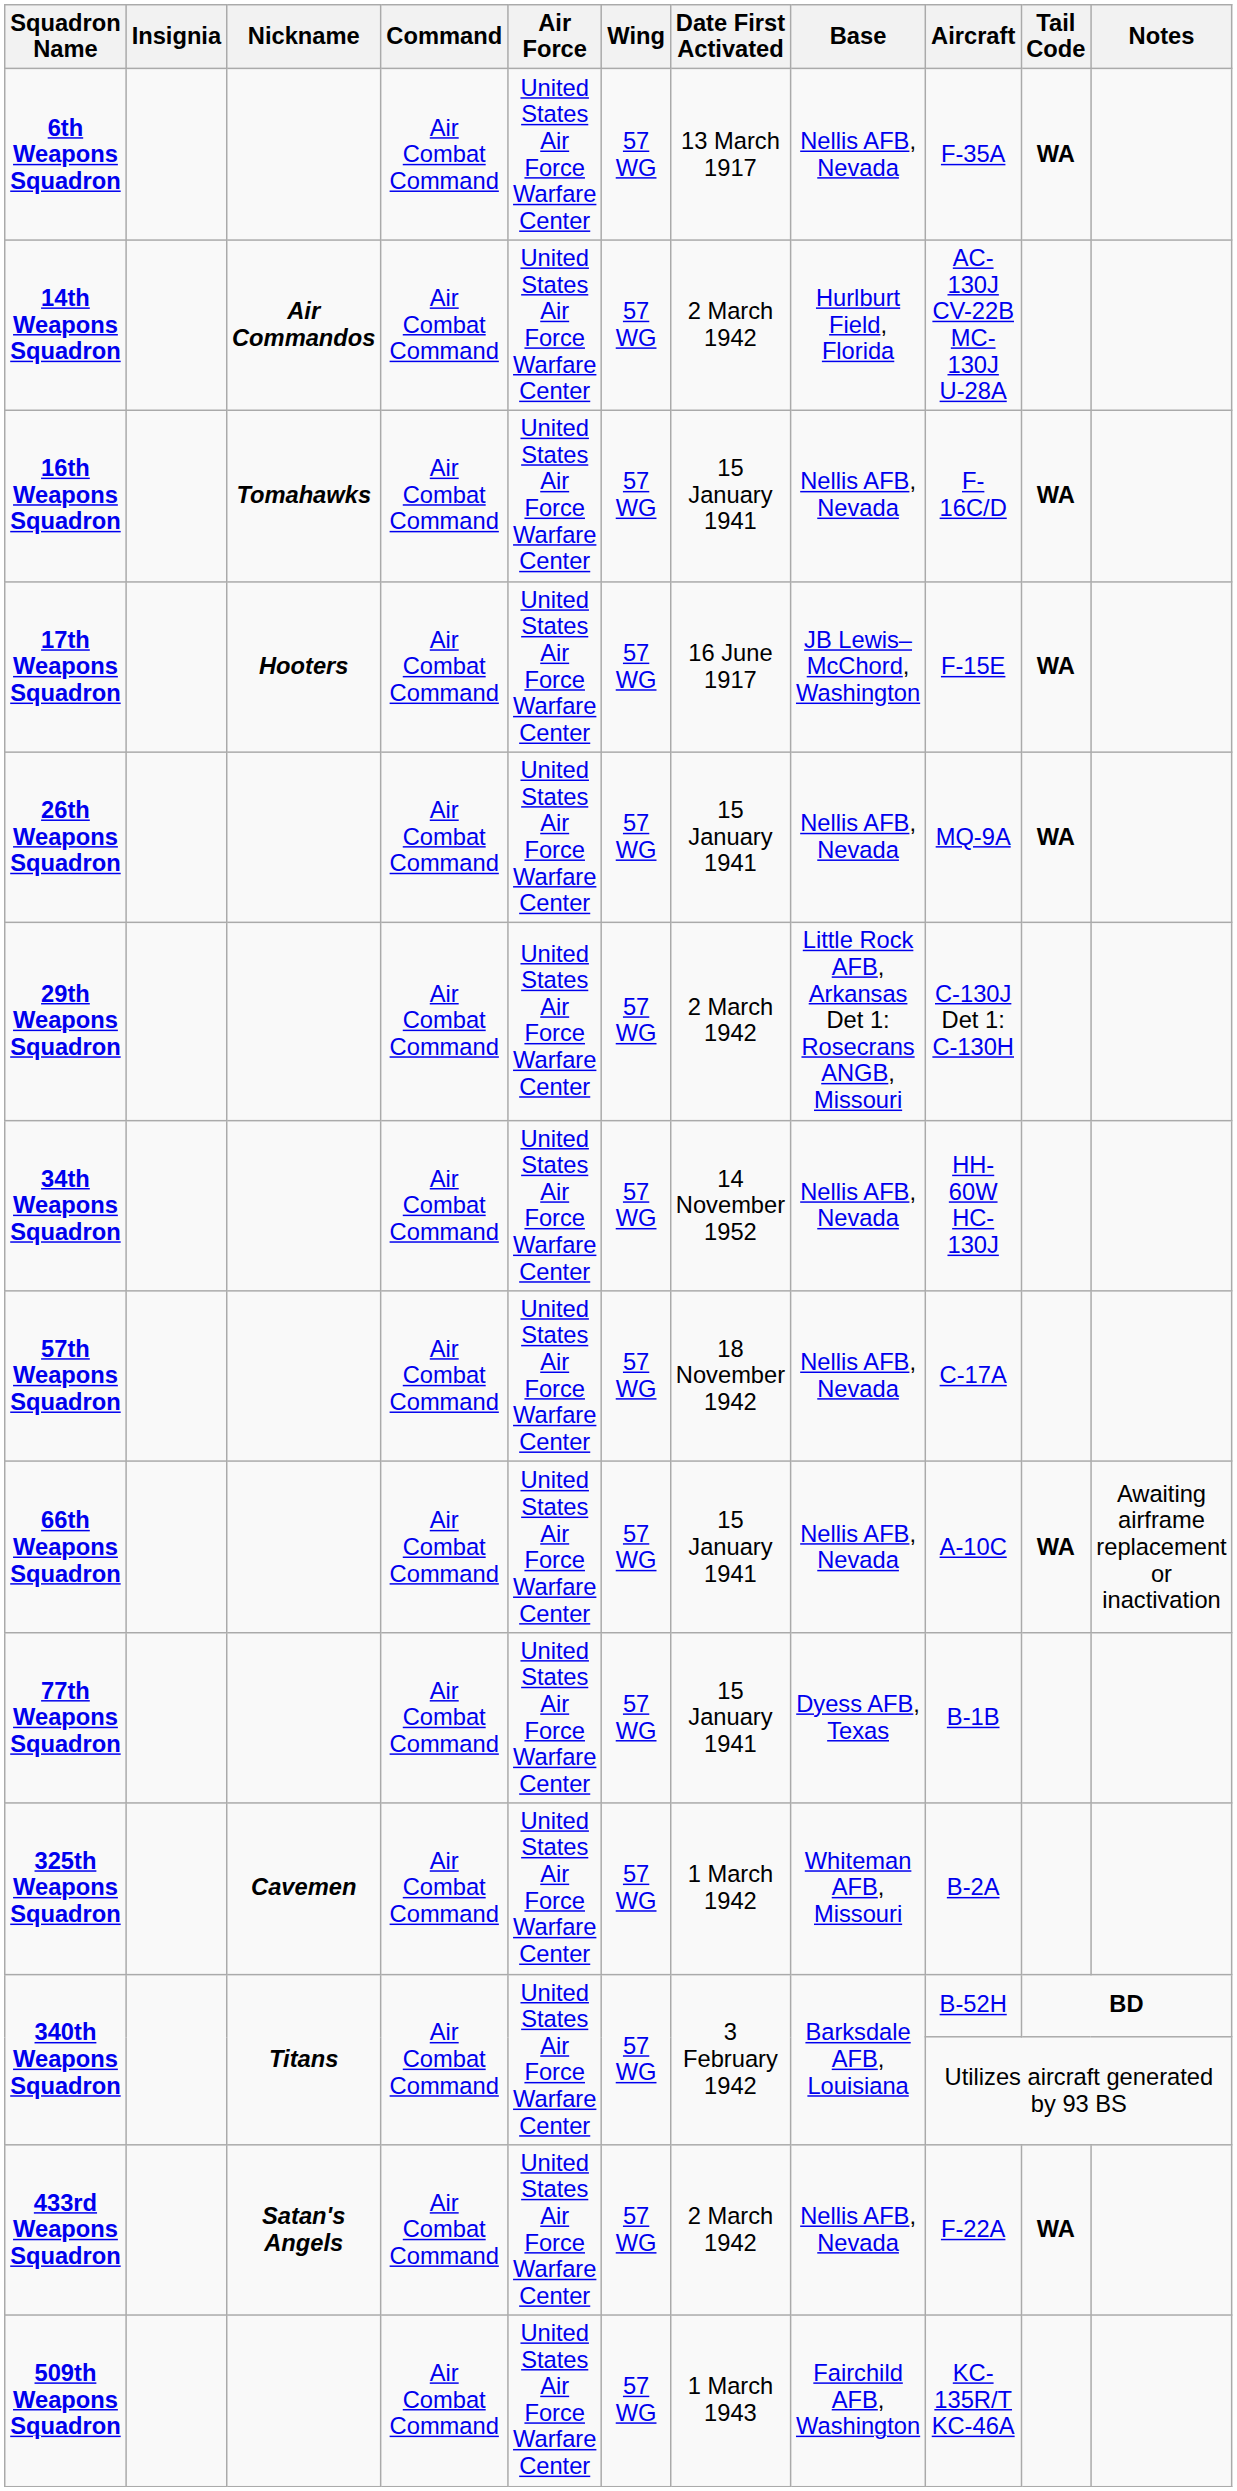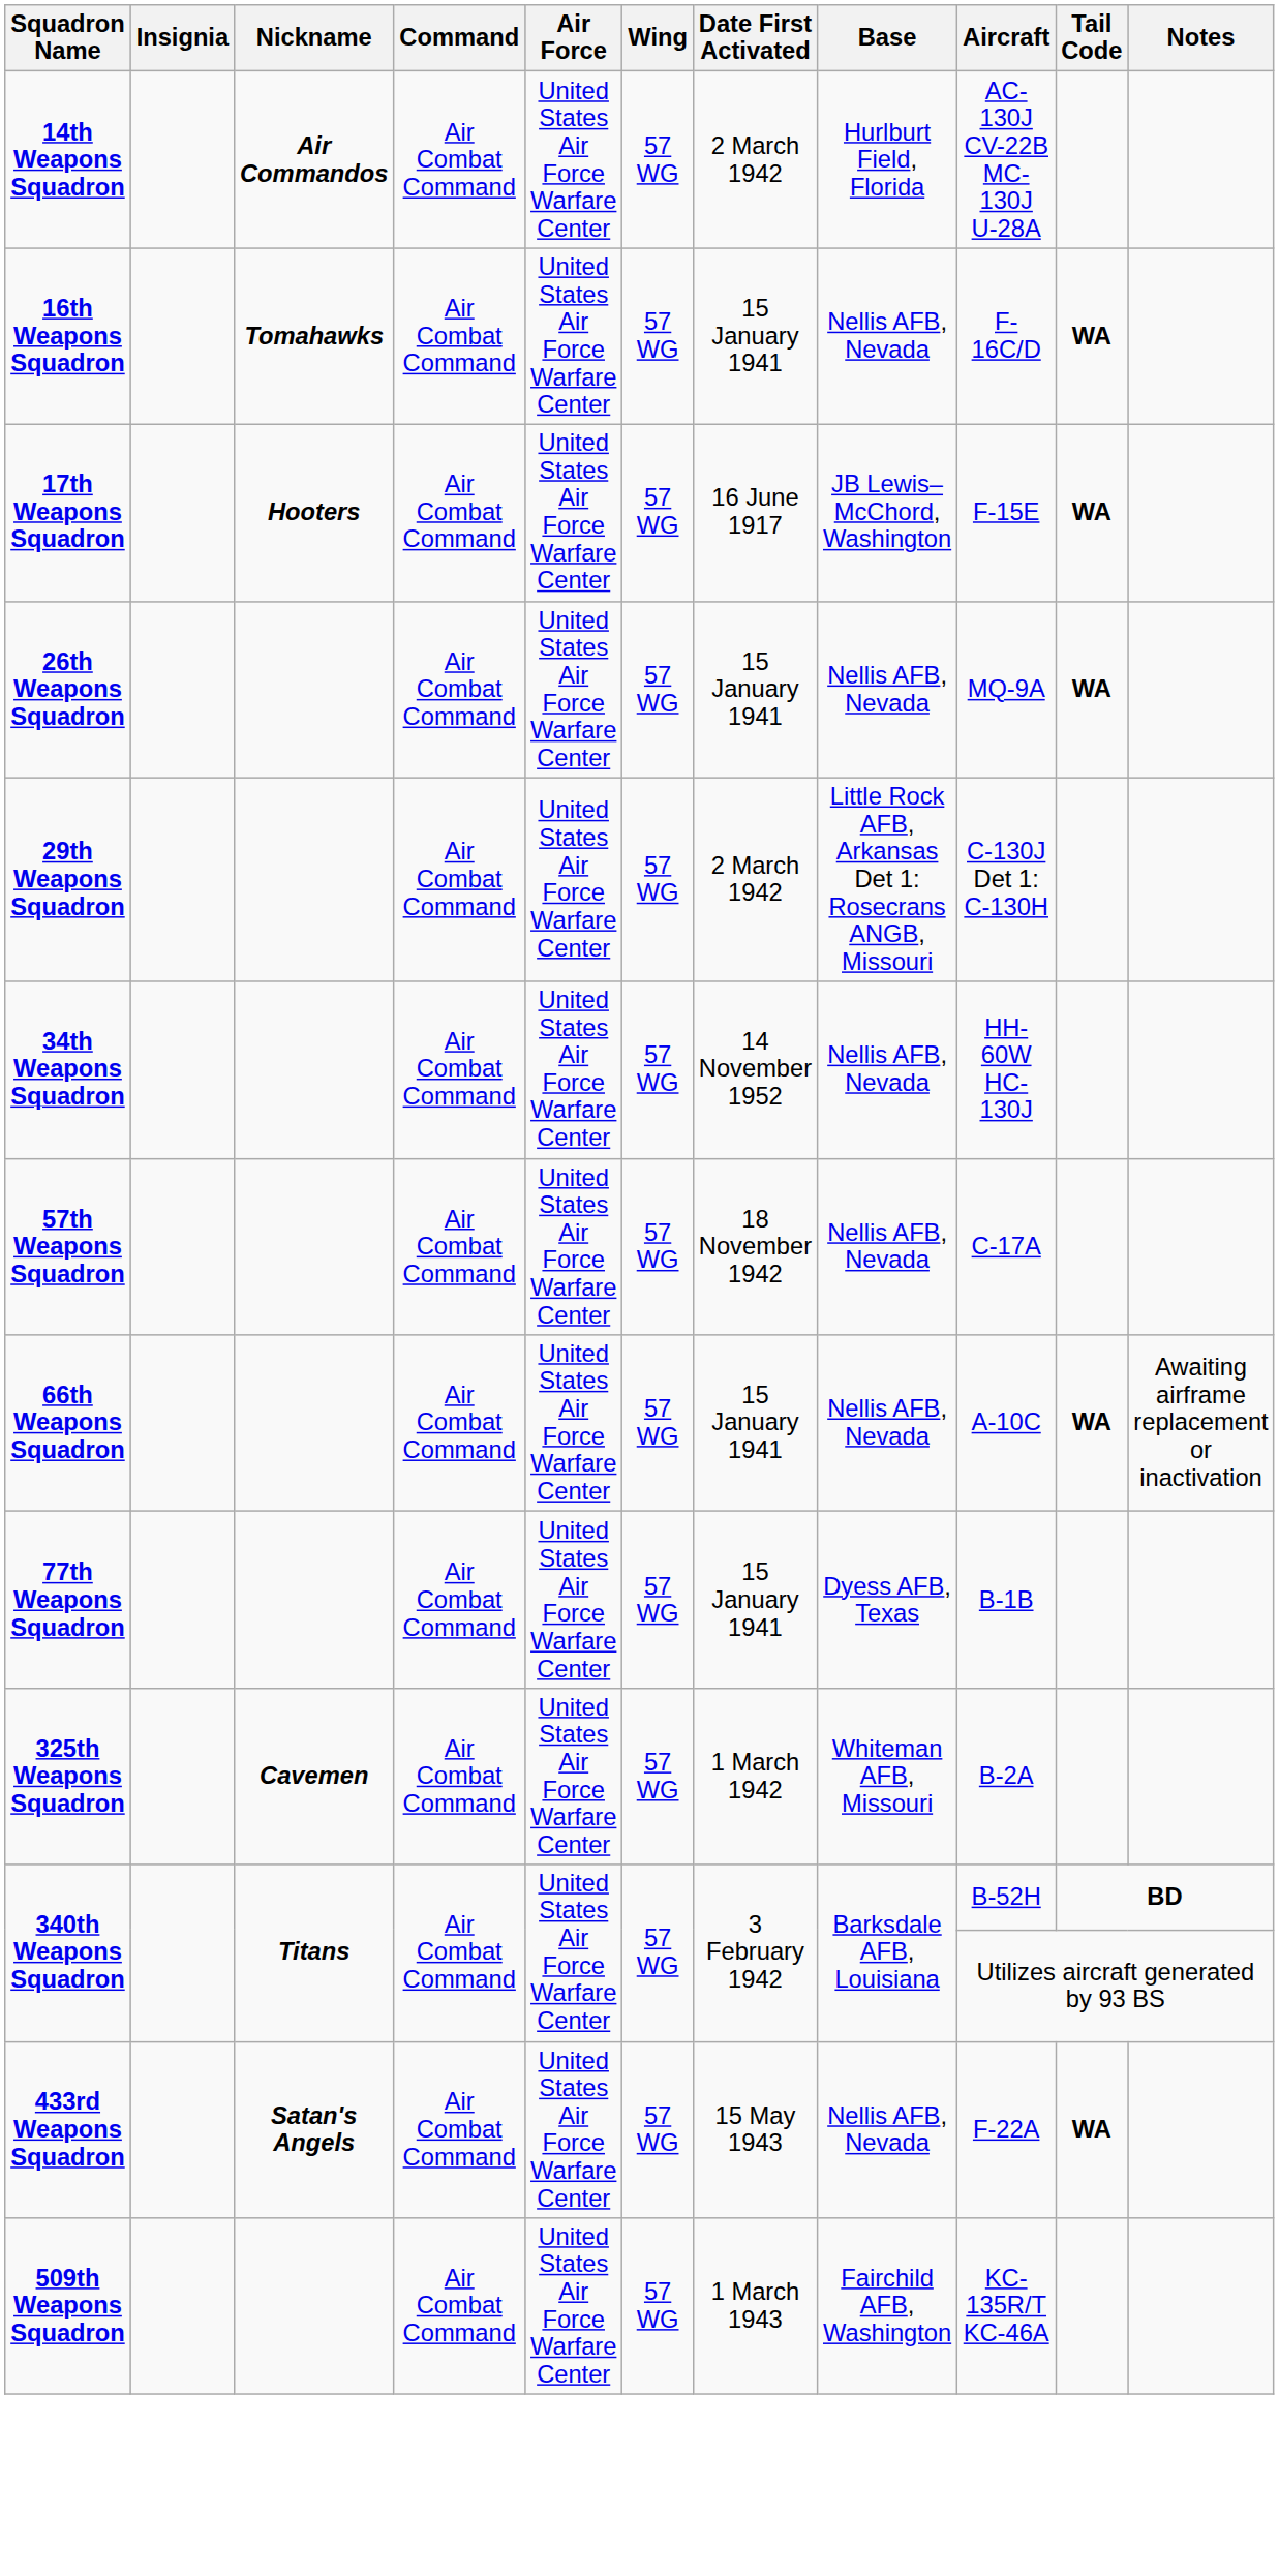- row: 6th Weapons Squadron | Air Combat Command | United States Air Force Warfare Center | 57 WG | 13 March 1917 | Nellis AFB, Nevada | F-35A | WA
433rd Weapons Squadron | Date First Activated: 2 March 1942 -> 15 May 1943
